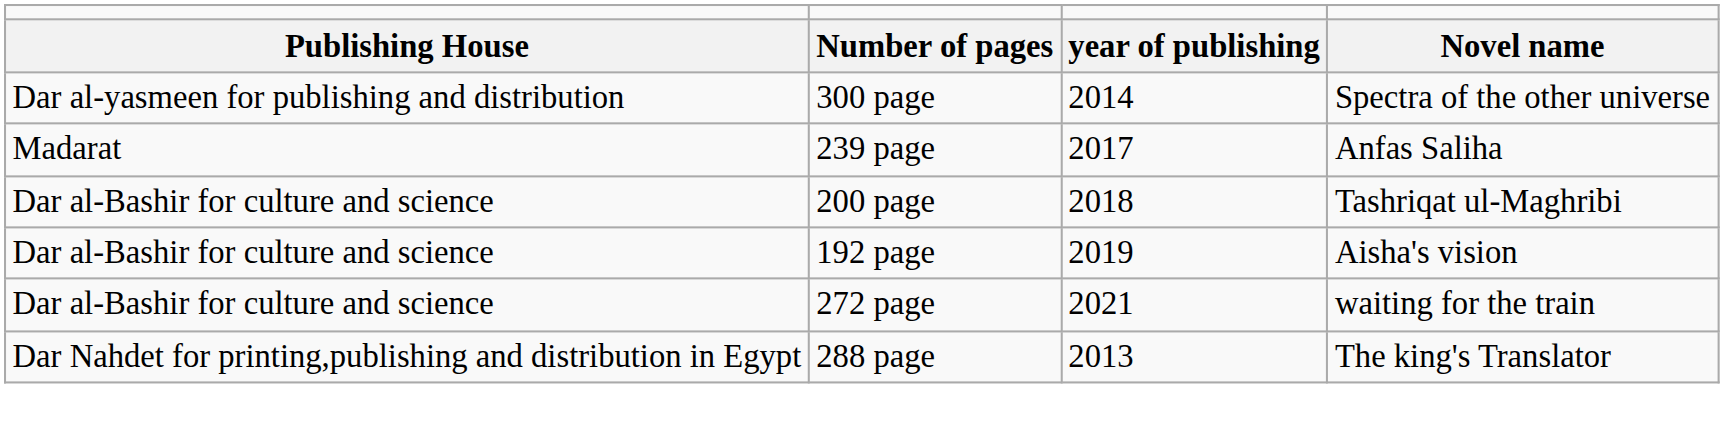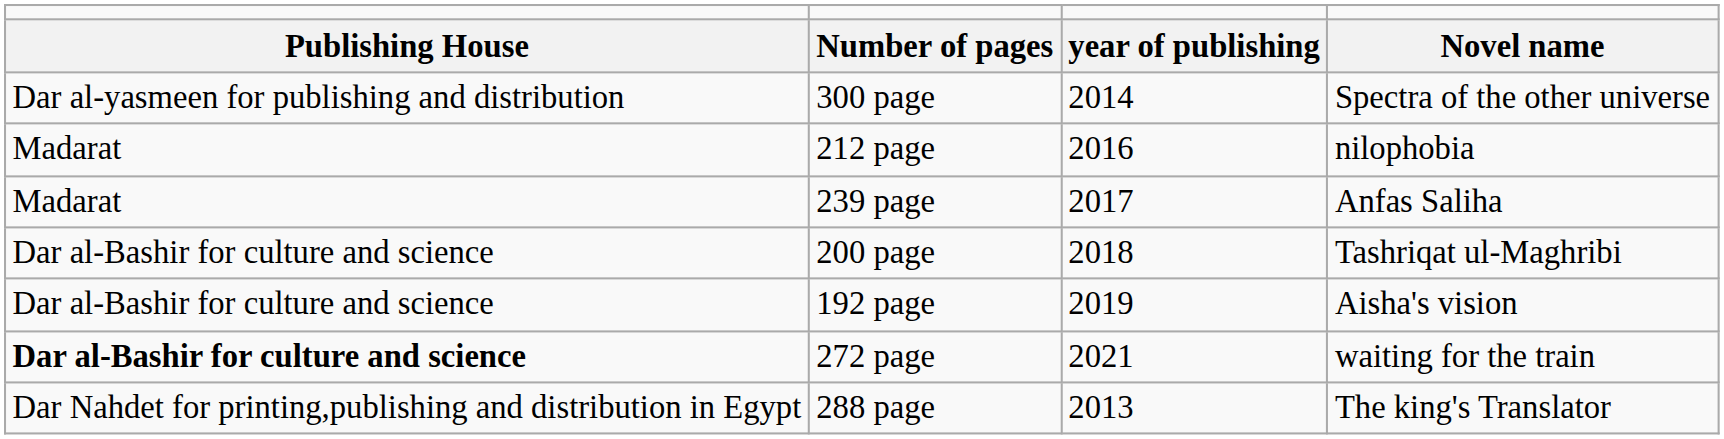+ row: Madarat | 212 page | 2016 | nilophobia
272 page | column 1: normal -> bold
